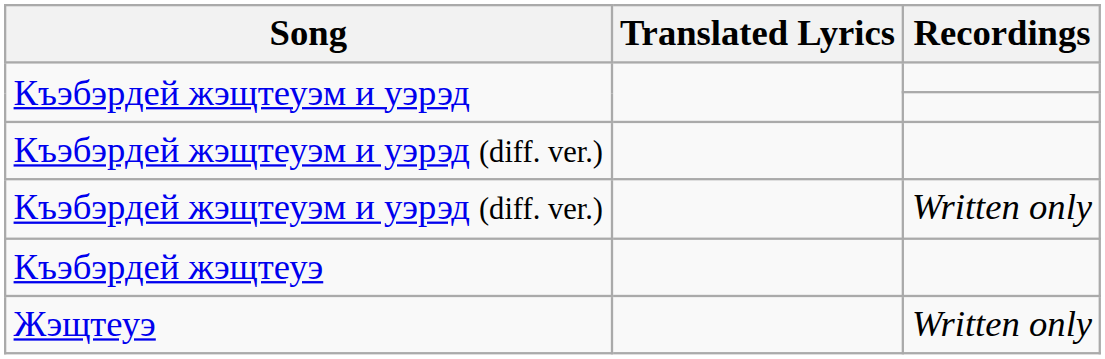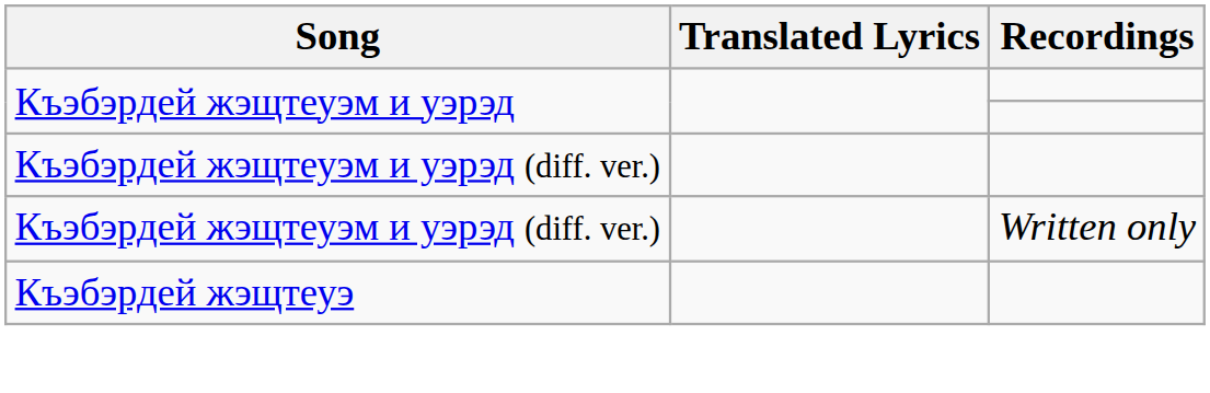- row: Жэщтеуэ | Written only
